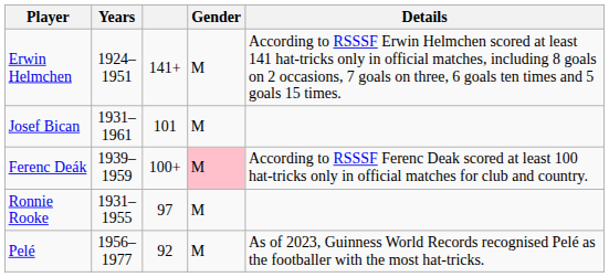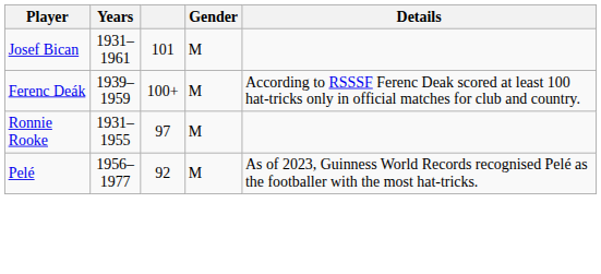- row: Erwin Helmchen | 1924–1951 | 141+ | M | According to RSSSF Erwin Helmchen scored at least 141 hat-tricks only in official matches, including 8 goals on 2 occasions, 7 goals on three, 6 goals ten times and 5 goals 15 times.
Ferenc Deák | Gender: pink background -> no background
